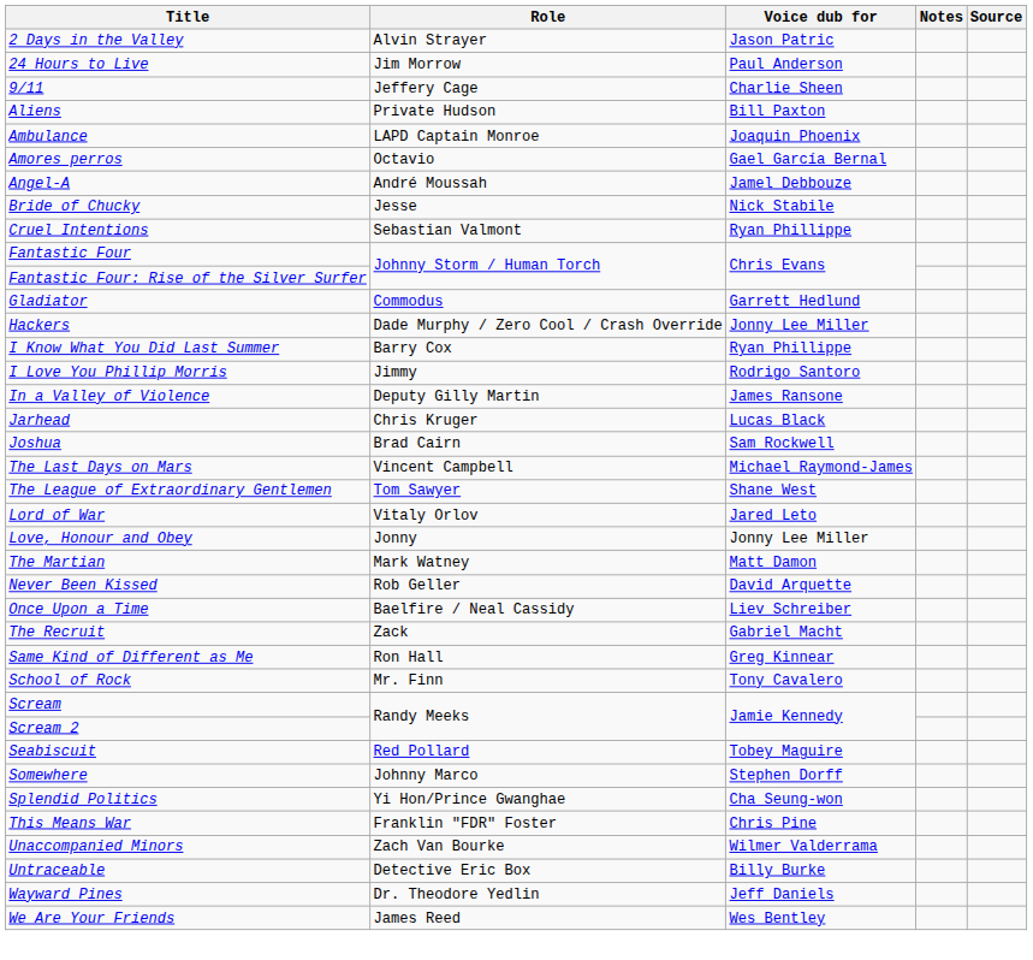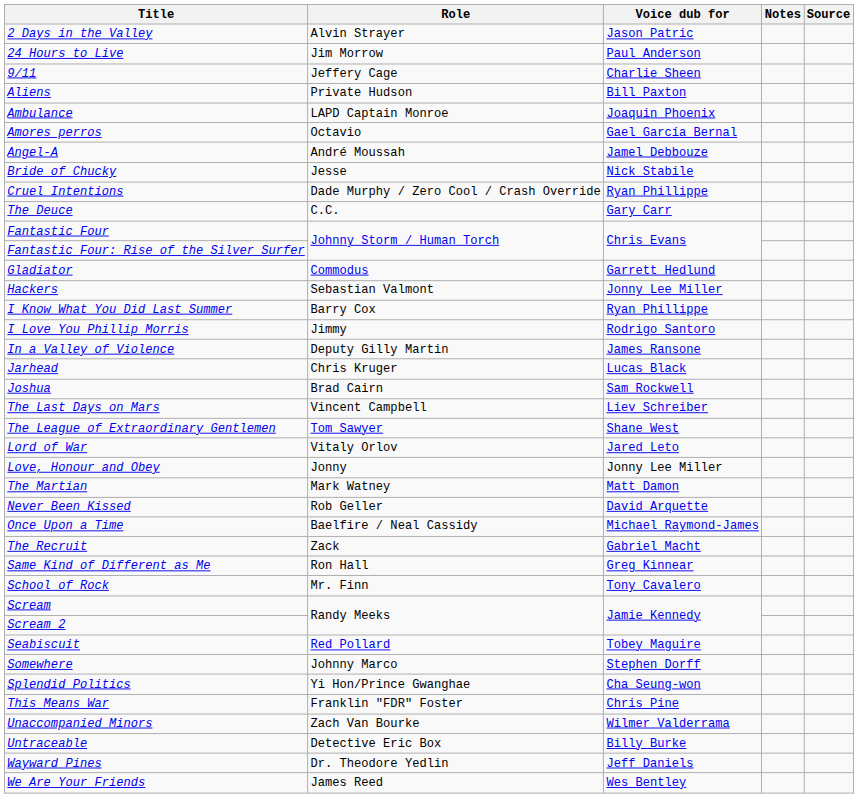Cruel Intentions | Role: Sebastian Valmont -> Dade Murphy / Zero Cool / Crash Override
+ row: The Deuce | C.C. | Gary Carr
Hackers | Role: Dade Murphy / Zero Cool / Crash Override -> Sebastian Valmont
The Last Days on Mars | Voice dub for: Michael Raymond-James -> Liev Schreiber
Once Upon a Time | Voice dub for: Liev Schreiber -> Michael Raymond-James
